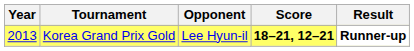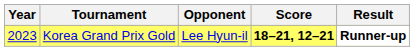Korea Grand Prix Gold | Year: 2013 -> 2023
